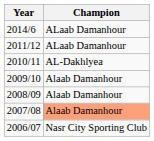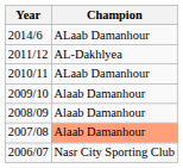2011/12 | Champion: ALaab Damanhour -> AL-Dakhlyea
2010/11 | Champion: AL-Dakhlyea -> ALaab Damanhour
